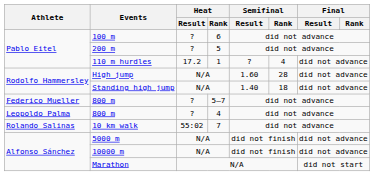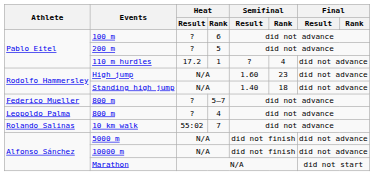High jump | Semifinal / Rank: 28 -> 23
